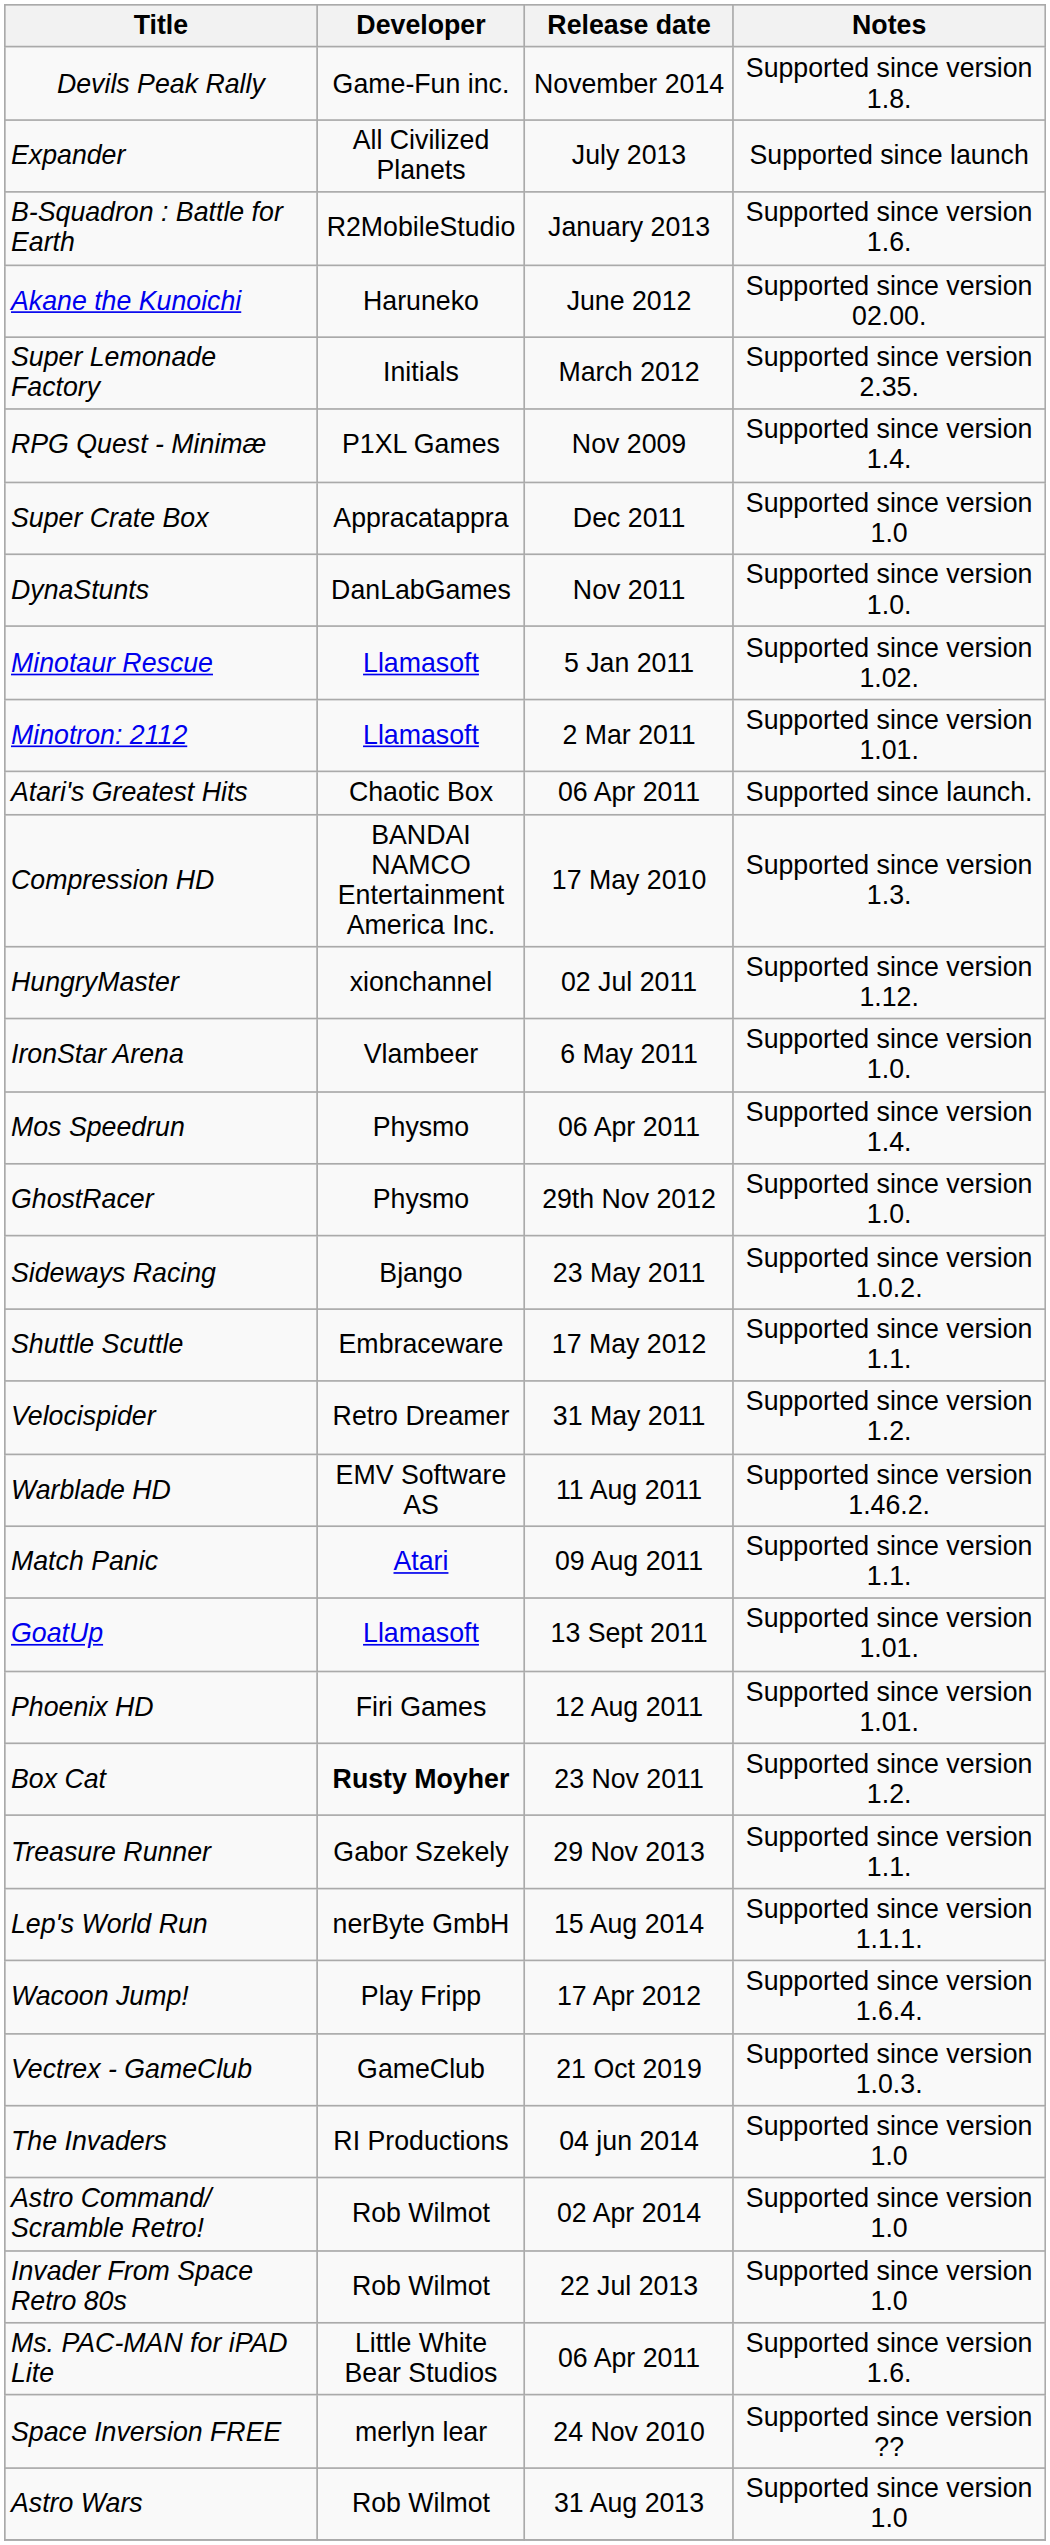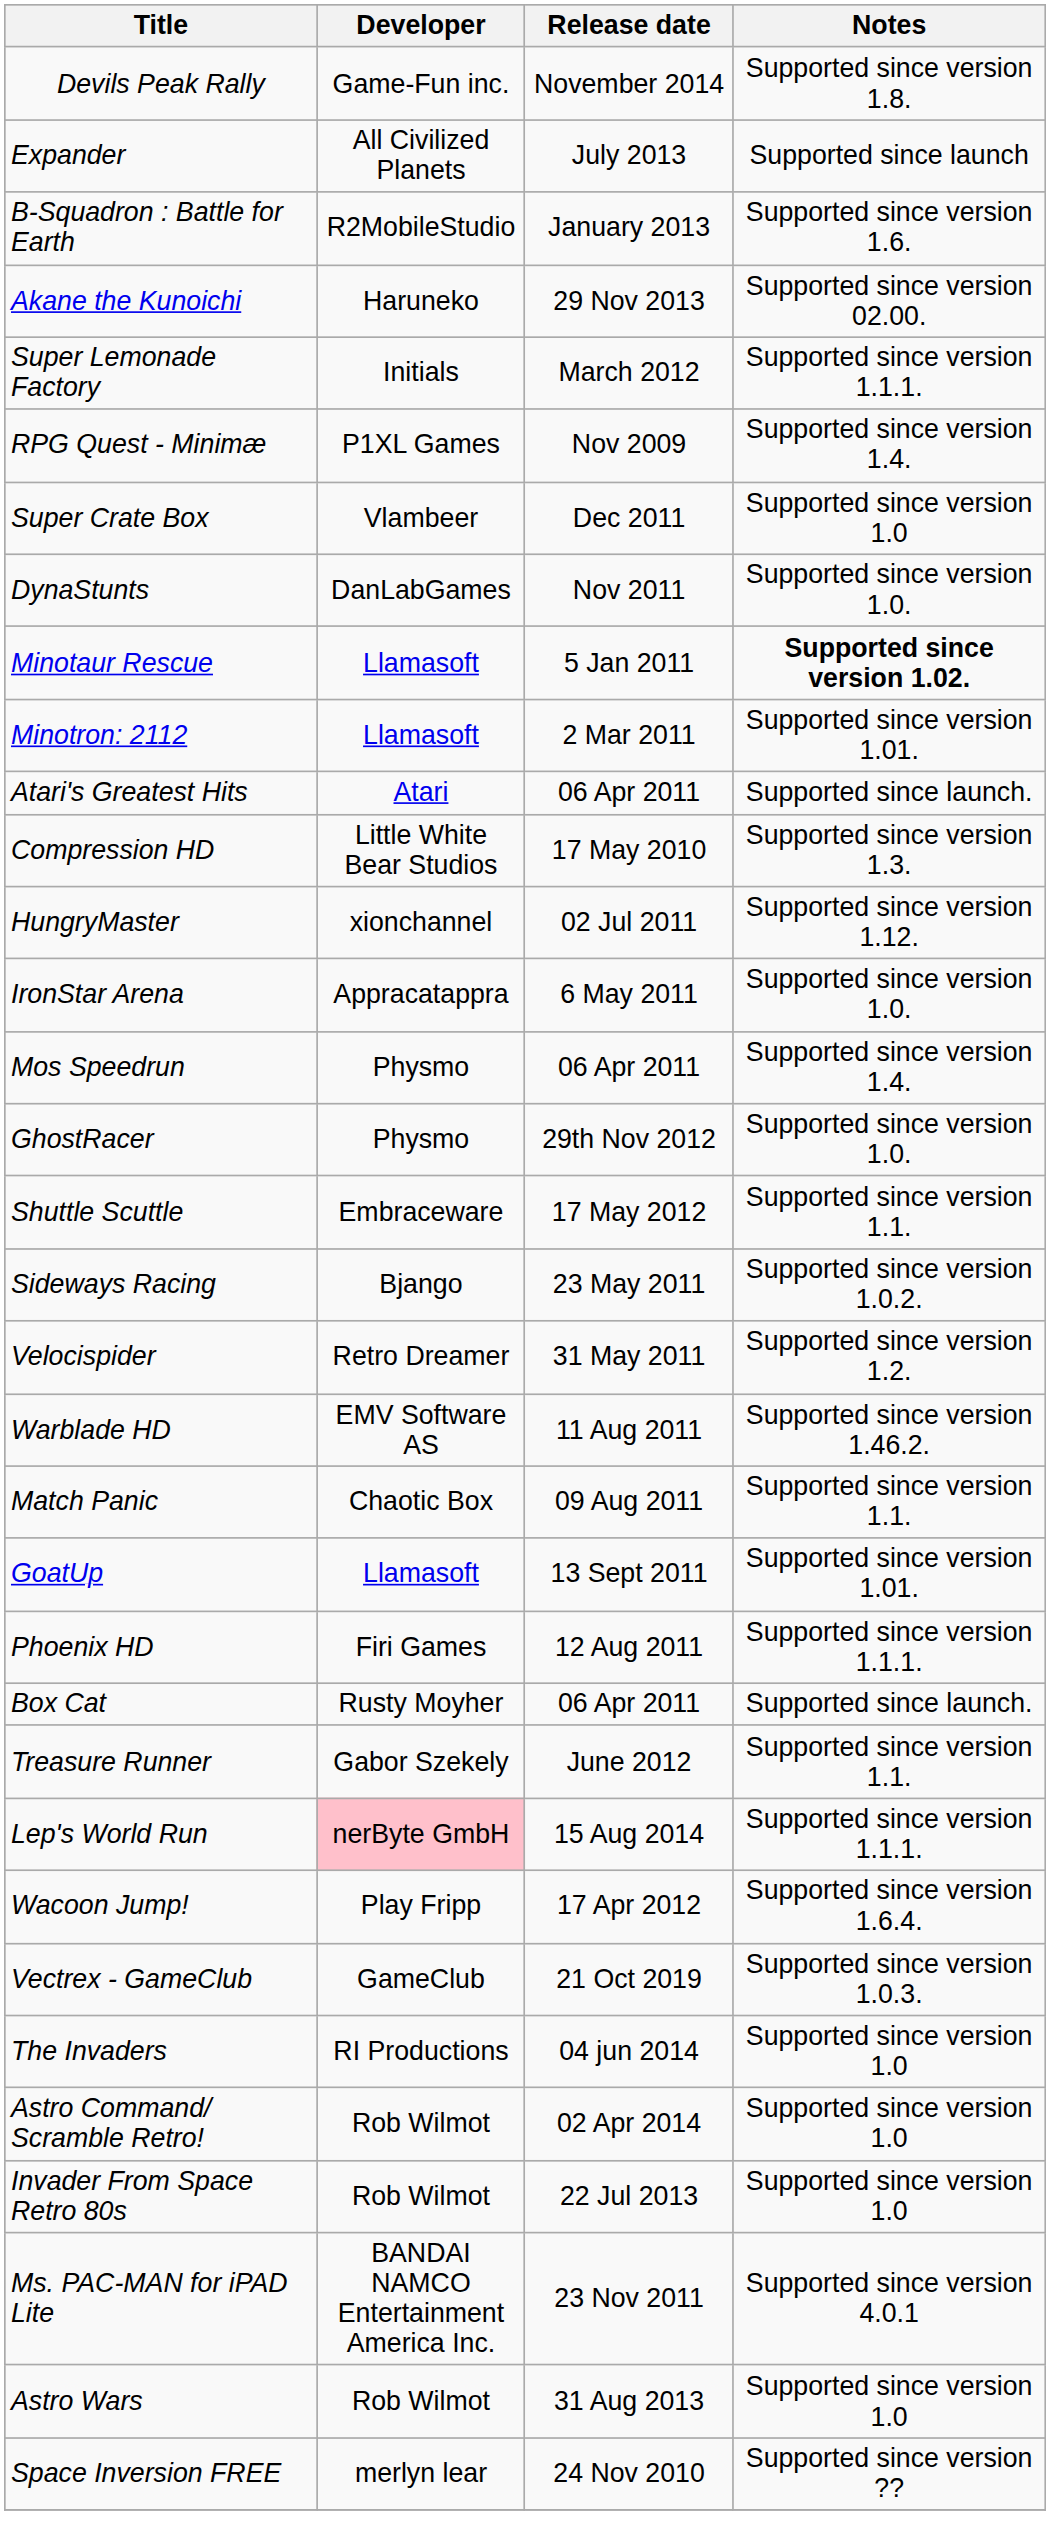Akane the Kunoichi | Release date: June 2012 -> 29 Nov 2013
Super Lemonade Factory | Notes: Supported since version 2.35. -> Supported since version 1.1.1.
Super Crate Box | Developer: Appracatappra -> Vlambeer
Minotaur Rescue | Notes: normal -> bold
Atari's Greatest Hits | Developer: Chaotic Box -> Atari
Compression HD | Developer: BANDAI NAMCO Entertainment America Inc. -> Little White Bear Studios
IronStar Arena | Developer: Vlambeer -> Appracatappra
rows swapped: Shuttle Scuttle <-> Sideways Racing
Match Panic | Developer: Atari -> Chaotic Box
Phoenix HD | Notes: Supported since version 1.01. -> Supported since version 1.1.1.
Box Cat | Developer: bold -> normal
Box Cat | Release date: 23 Nov 2011 -> 06 Apr 2011
Box Cat | Notes: Supported since version 1.2. -> Supported since launch.
Treasure Runner | Release date: 29 Nov 2013 -> June 2012
Lep's World Run | Developer: no background -> pink background
Ms. PAC-MAN for iPAD Lite | Developer: Little White Bear Studios -> BANDAI NAMCO Entertainment America Inc.
Ms. PAC-MAN for iPAD Lite | Release date: 06 Apr 2011 -> 23 Nov 2011
Ms. PAC-MAN for iPAD Lite | Notes: Supported since version 1.6. -> Supported since version 4.0.1
rows swapped: Space Inversion FREE <-> Astro Wars
